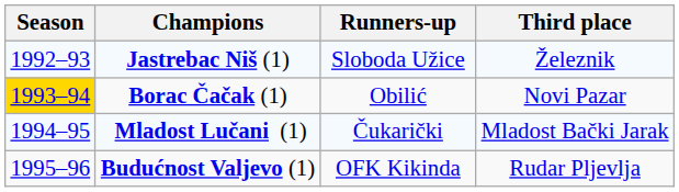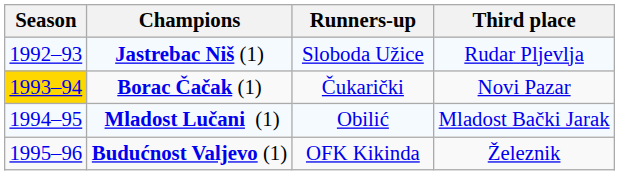Jastrebac Niš (1) | Third place: Železnik -> Rudar Pljevlja
Borac Čačak (1) | Runners-up: Obilić -> Čukarički
Mladost Lučani (1) | Runners-up: Čukarički -> Obilić
Budućnost Valjevo (1) | Third place: Rudar Pljevlja -> Železnik
